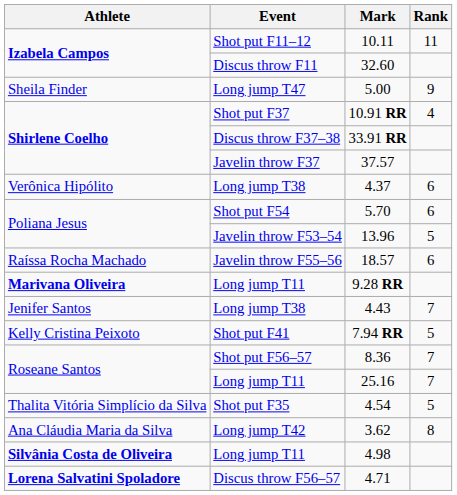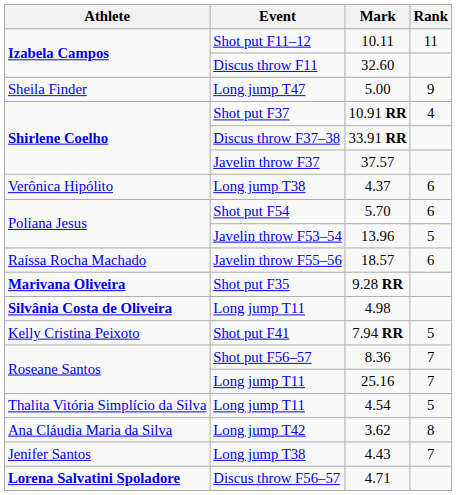9.28 RR | Event: Long jump T11 -> Shot put F35
rows swapped: 4.98 <-> 4.43
4.54 | Event: Shot put F35 -> Long jump T11
